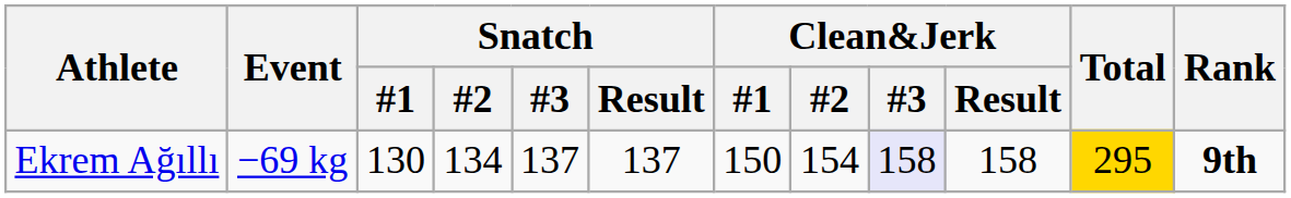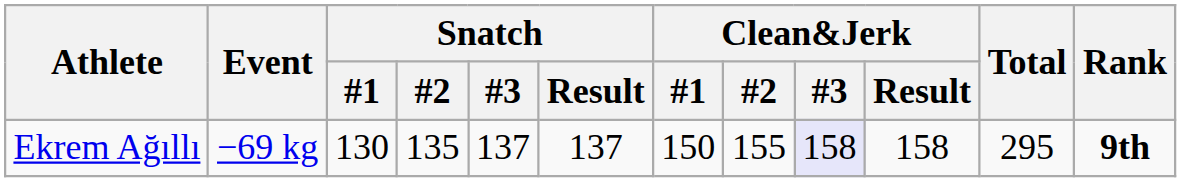Ekrem Ağıllı | Snatch / #2: 134 -> 135
Ekrem Ağıllı | Clean&Jerk / #2: 154 -> 155
Ekrem Ağıllı | Total: gold background -> no background
